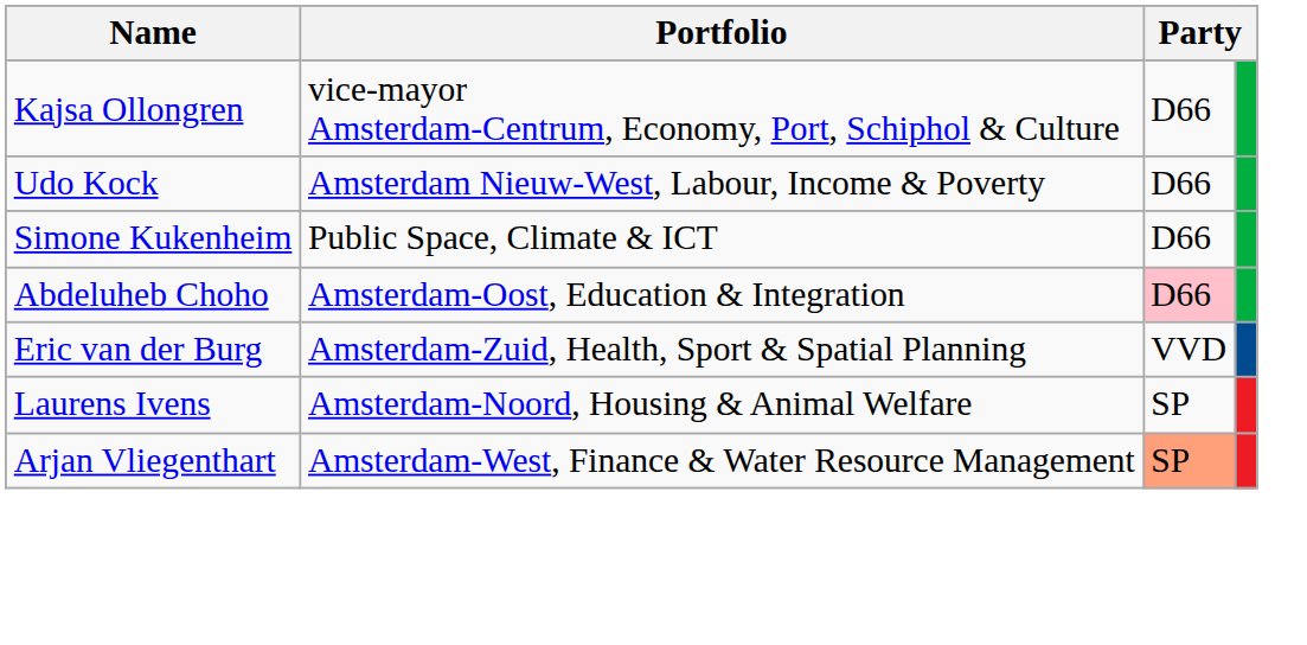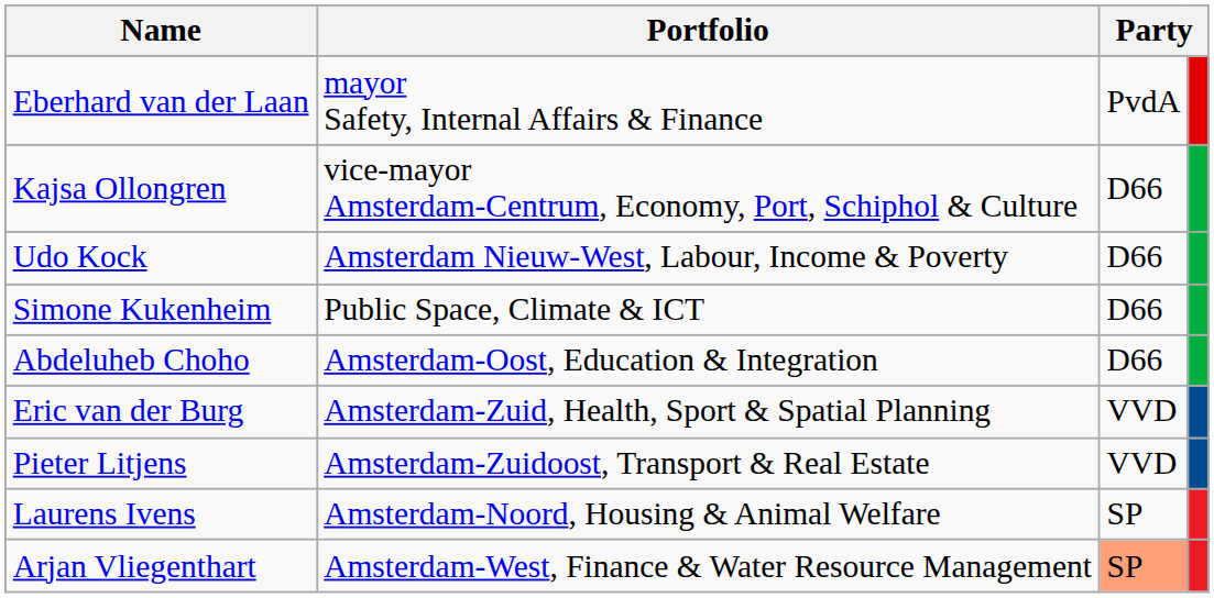+ row: Eberhard van der Laan | mayor Safety, Internal Affairs & Finance | PvdA
Abdeluheb Choho | column 3: pink background -> no background
+ row: Pieter Litjens | Amsterdam-Zuidoost, Transport & Real Estate | VVD
